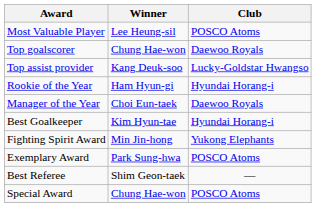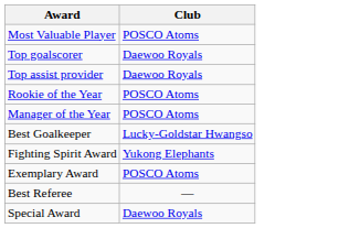- column: Winner | Lee Heung-sil | Chung Hae-won | Kang Deuk-soo | Ham Hyun-gi | Choi Eun-taek | Kim Hyun-tae | Min Jin-hong | Park Sung-hwa | Shim Geon-taek | Chung Hae-won
Top assist provider | Club: Lucky-Goldstar Hwangso -> Daewoo Royals
Rookie of the Year | Club: Hyundai Horang-i -> POSCO Atoms
Manager of the Year | Club: Daewoo Royals -> POSCO Atoms
Best Goalkeeper | Club: Hyundai Horang-i -> Lucky-Goldstar Hwangso
Special Award | Club: POSCO Atoms -> Daewoo Royals
